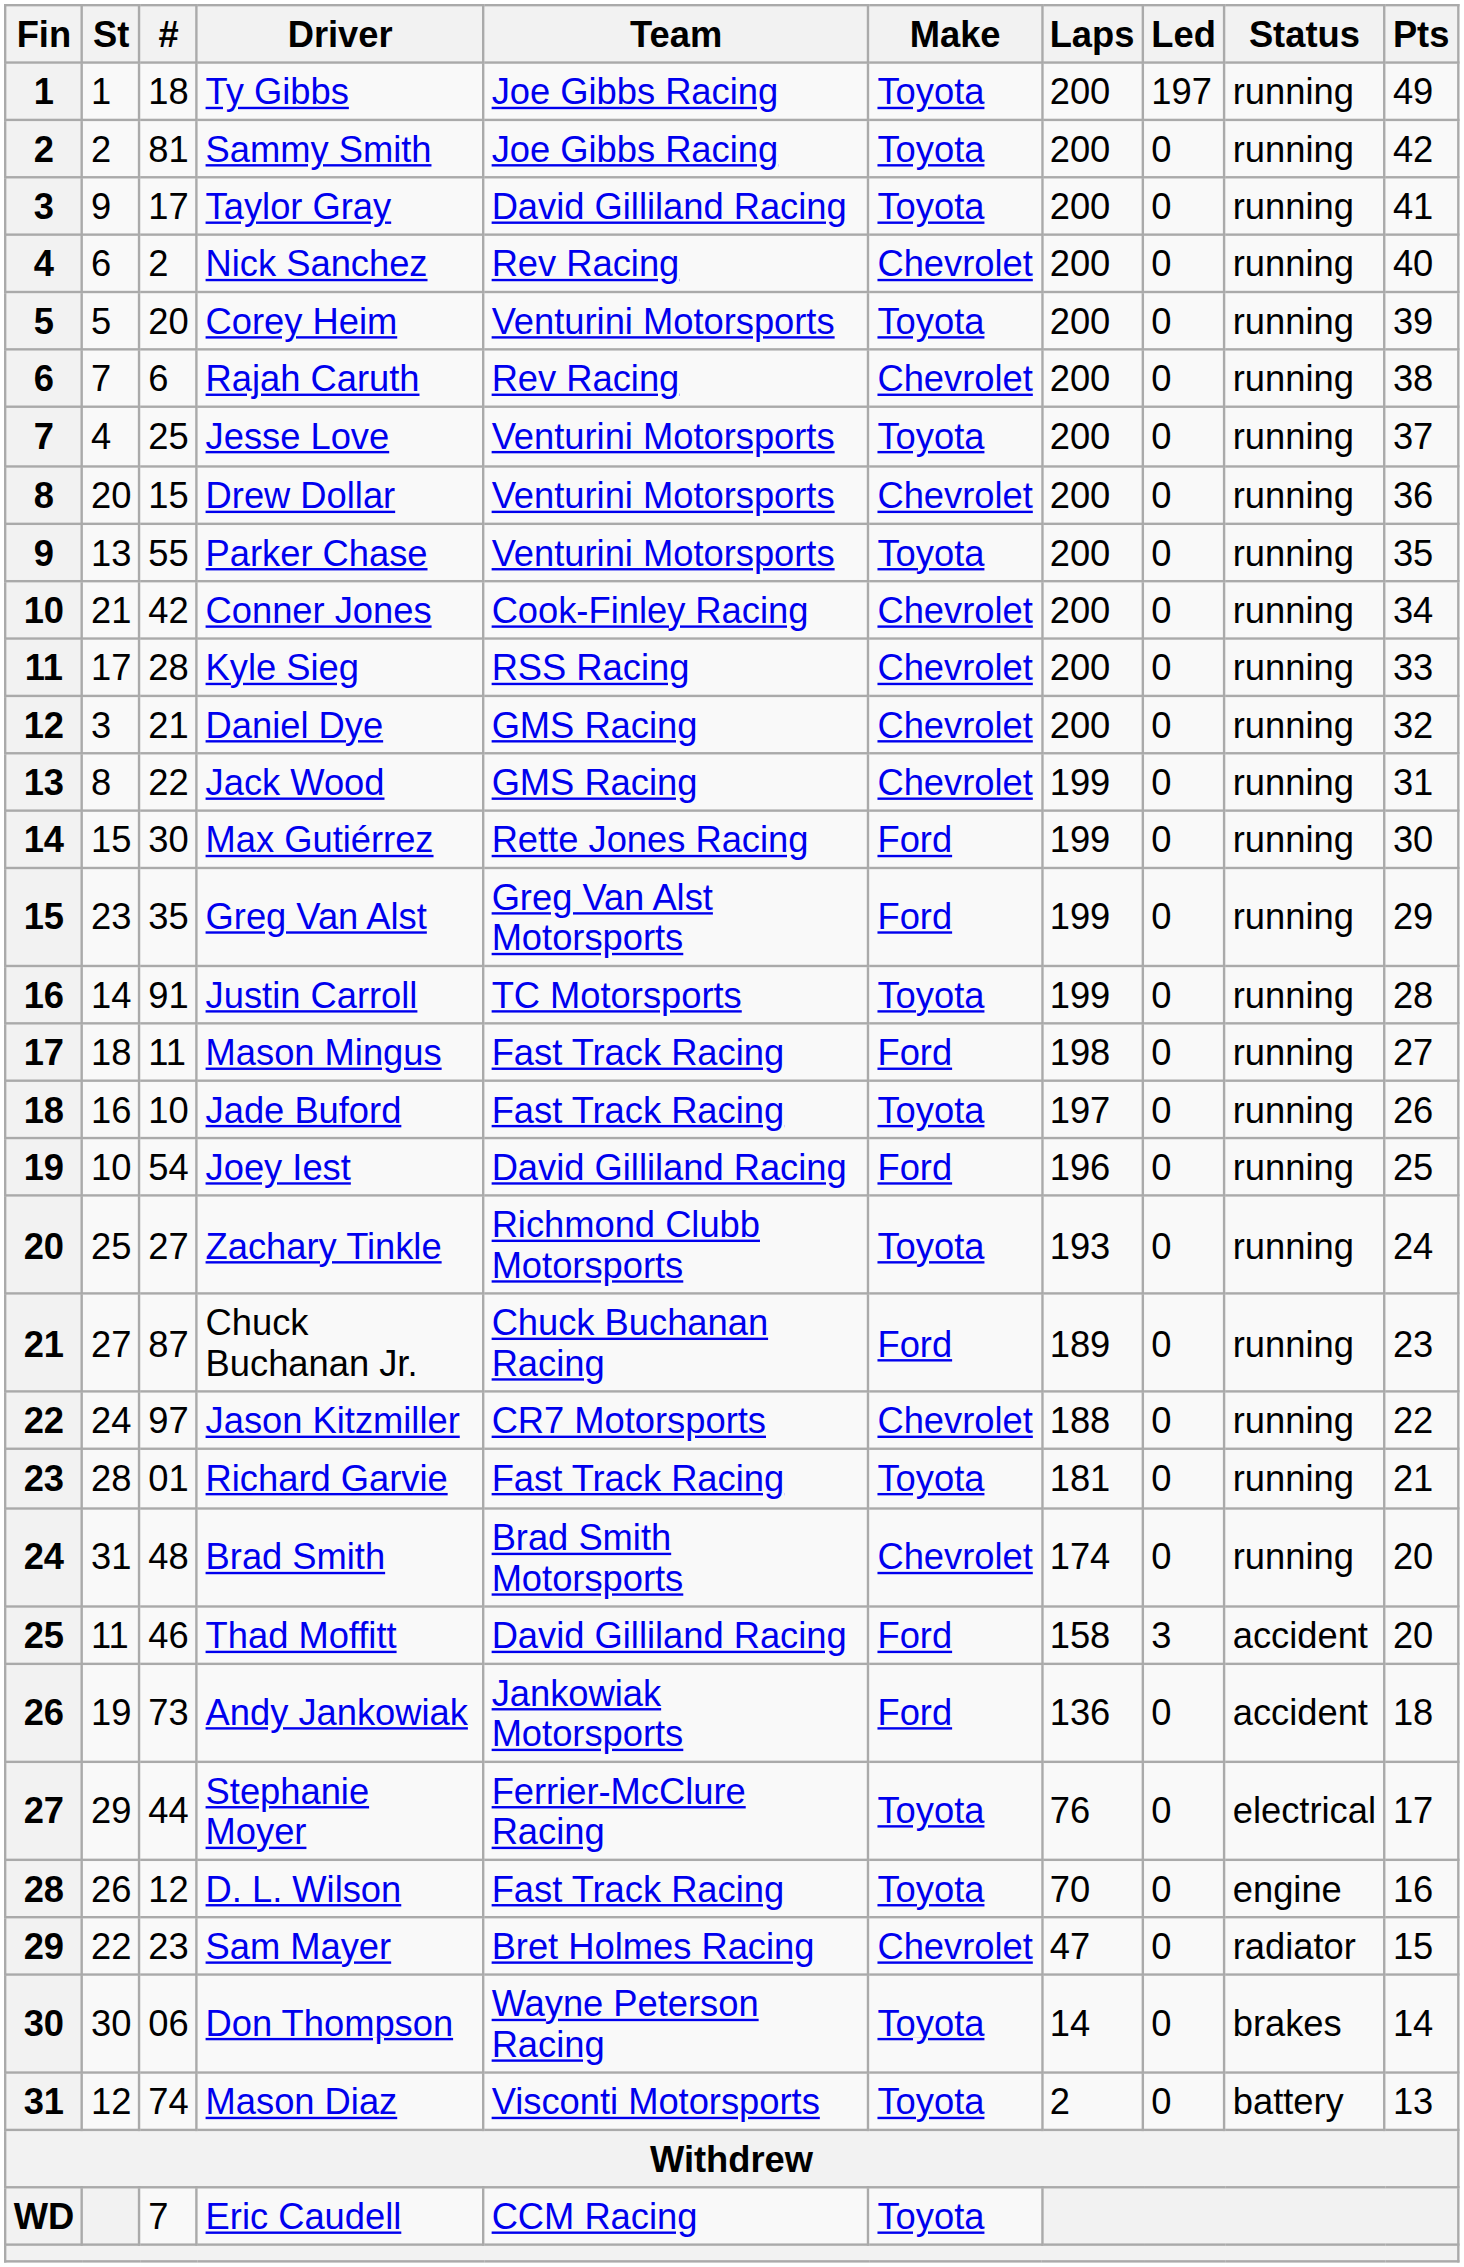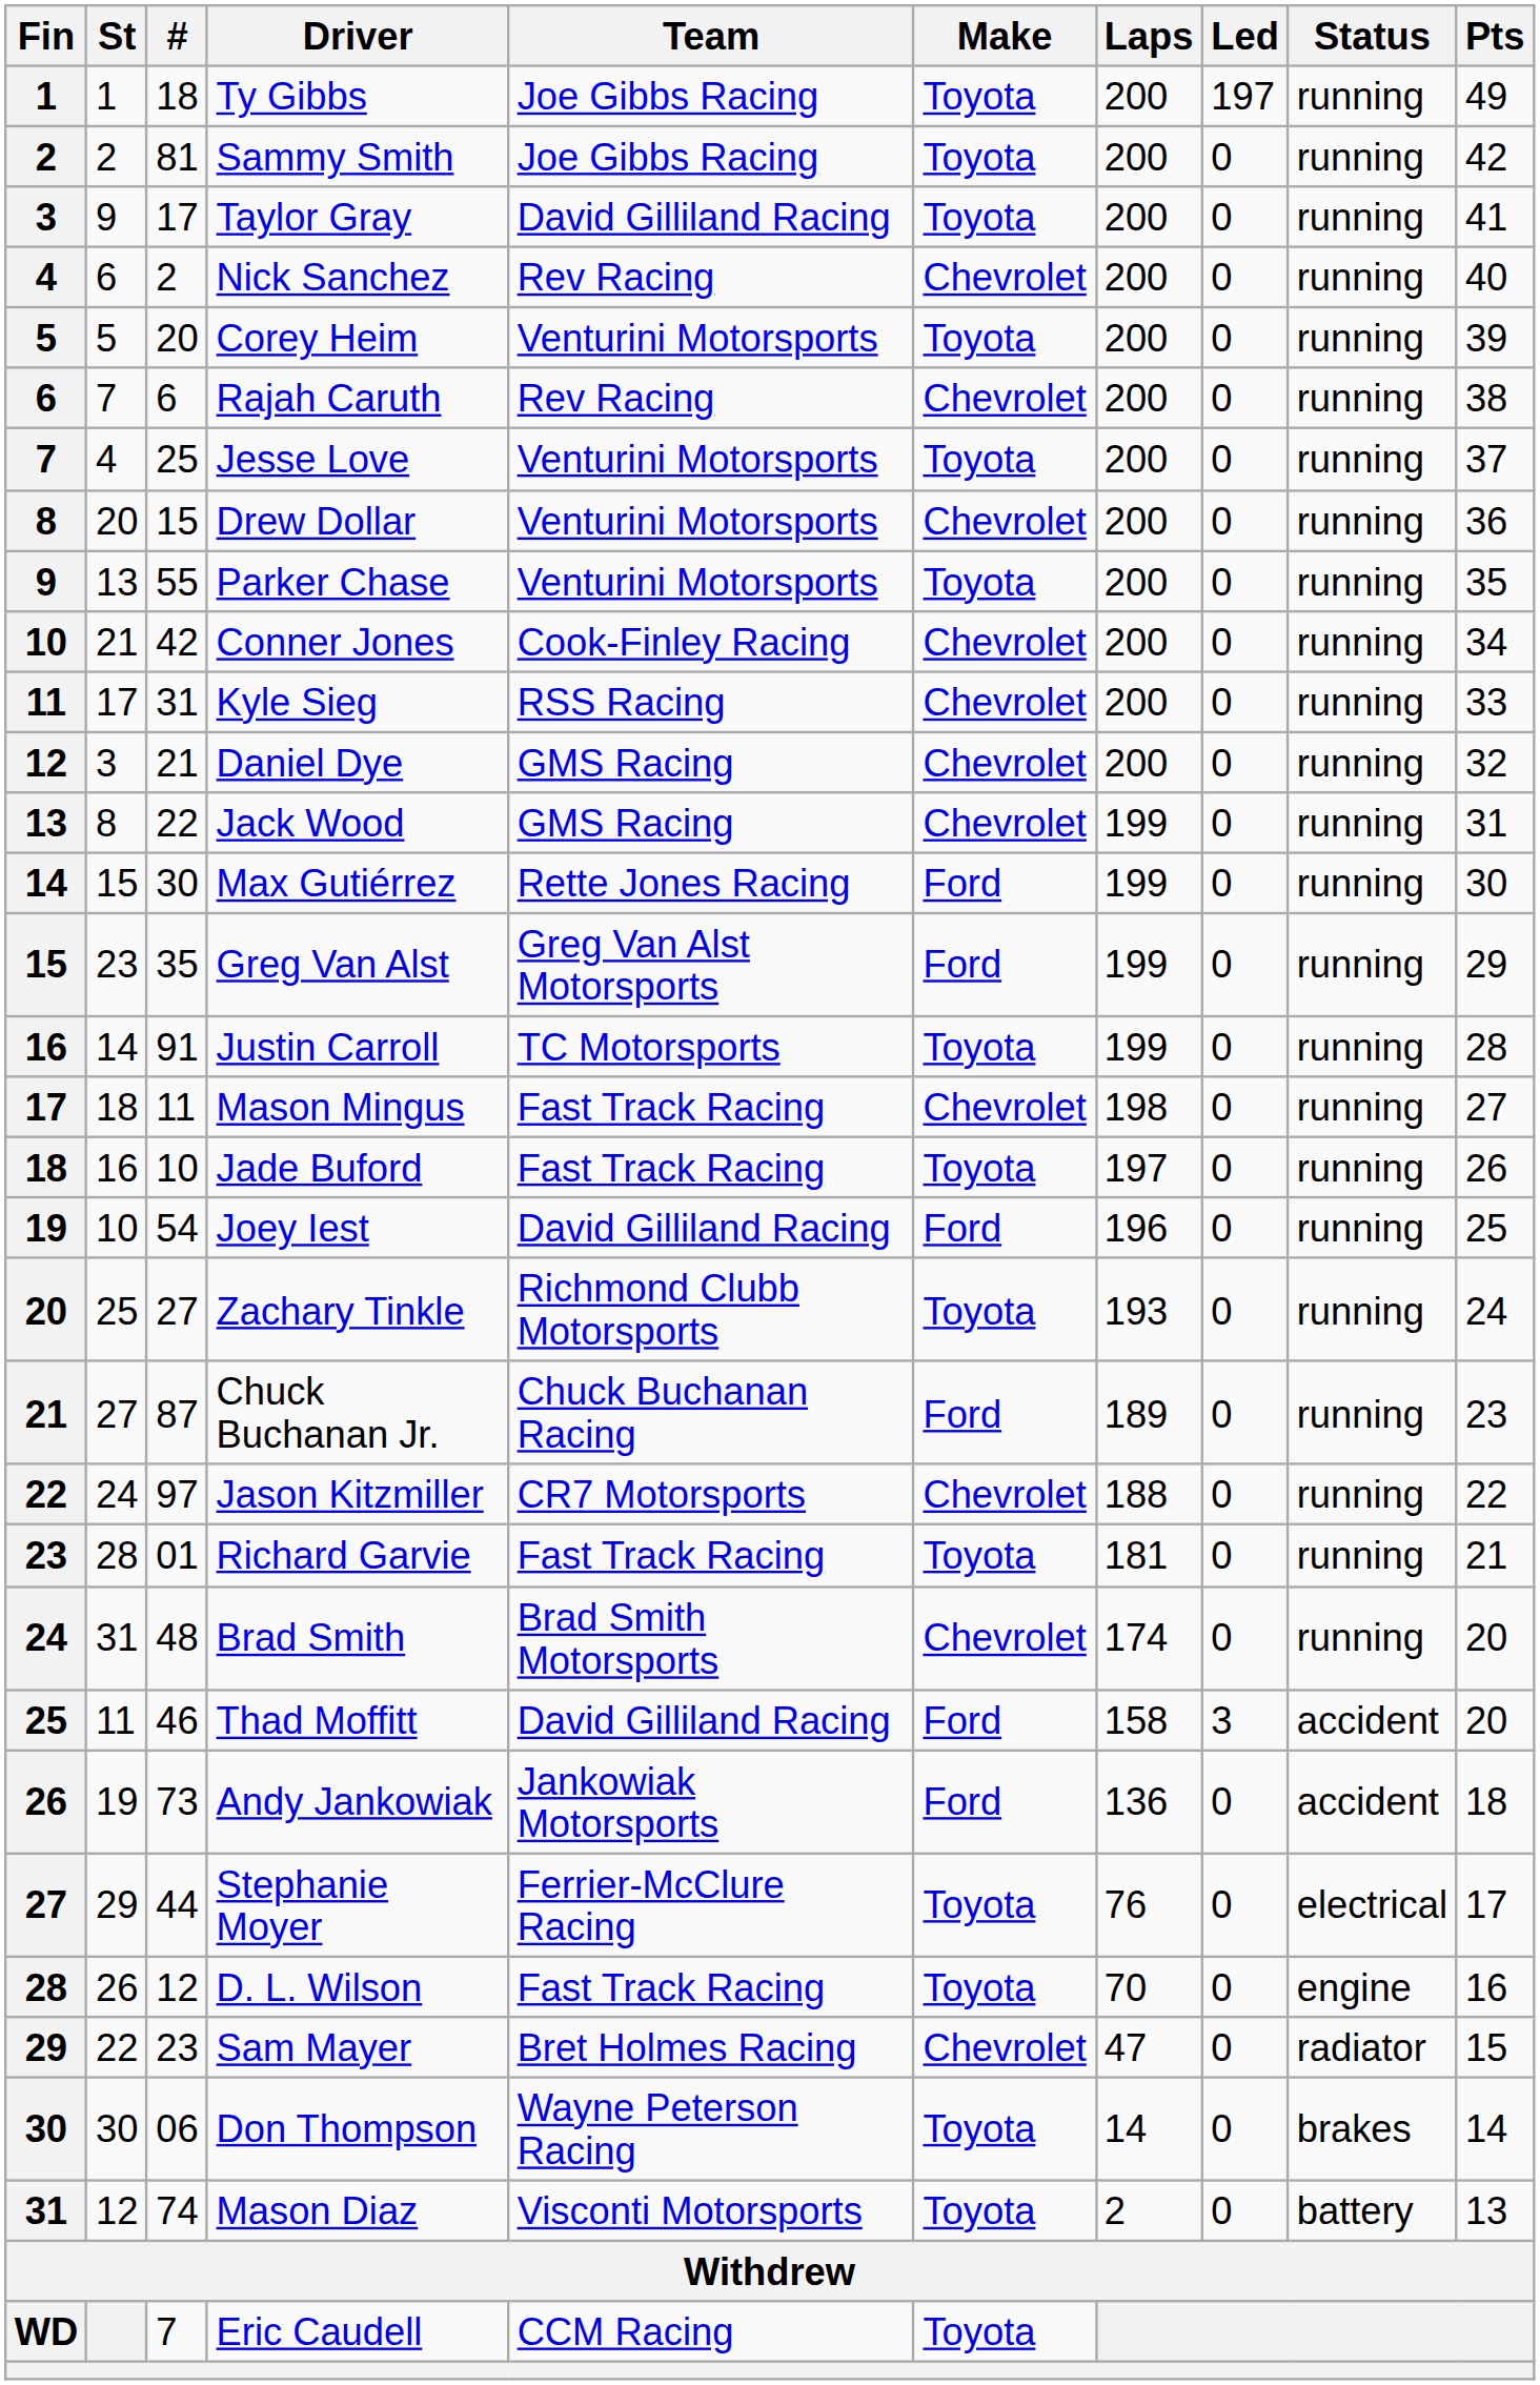Kyle Sieg | #: 28 -> 31
Mason Mingus | Make: Ford -> Chevrolet
